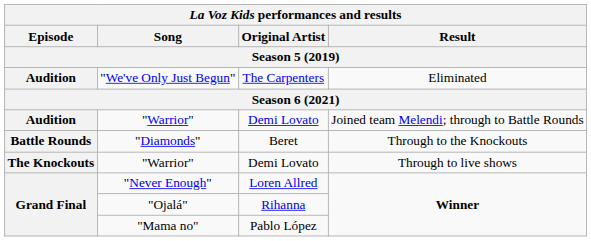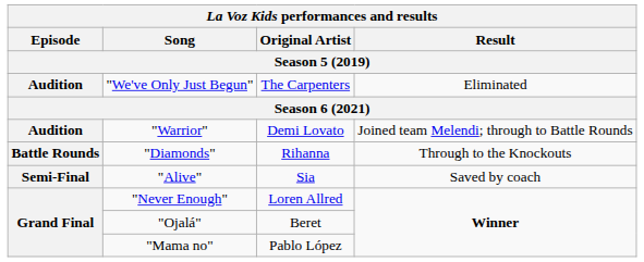"Diamonds" | Original Artist: Beret -> Rihanna
- row: The Knockouts | "Warrior" | Demi Lovato | Through to live shows
+ row: Semi-Final | "Alive" | Sia | Saved by coach
"Ojalá" | Original Artist: Rihanna -> Beret
